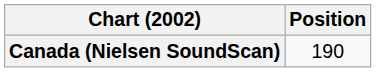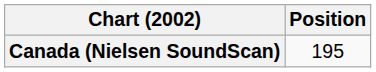Canada (Nielsen SoundScan) | Position: 190 -> 195
